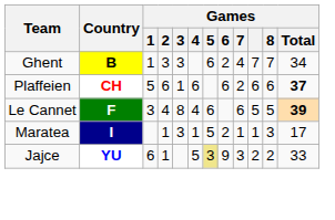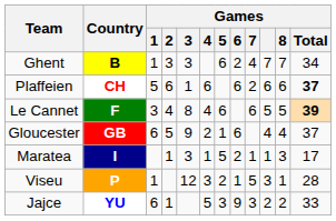+ row: Gloucester | GB | 6 | 5 | 9 | 2 | 1 | 6 | 4 | 4 | 37
+ row: Viseu | P | 1 | 12 | 3 | 2 | 1 | 5 | 3 | 1 | 28
Jajce | Games / 5: khaki background -> no background
